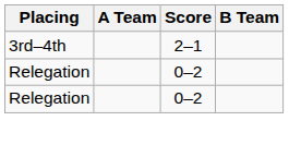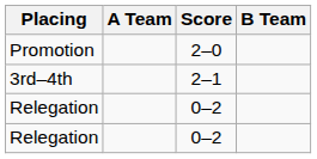+ row: Promotion | 2–0
